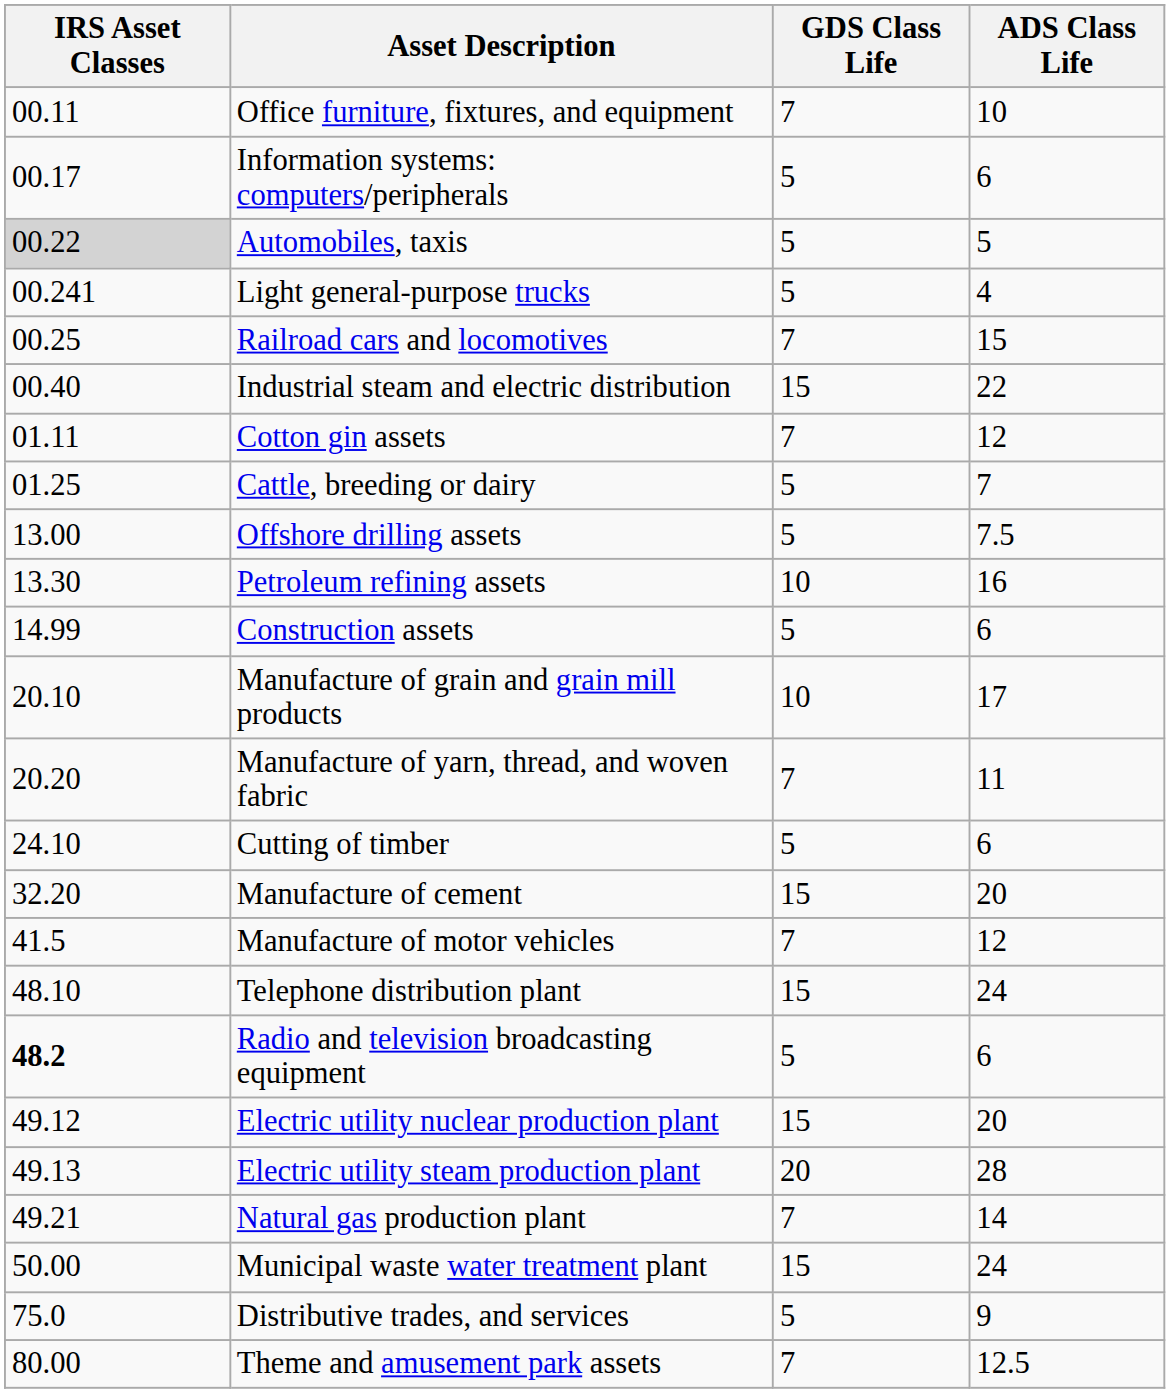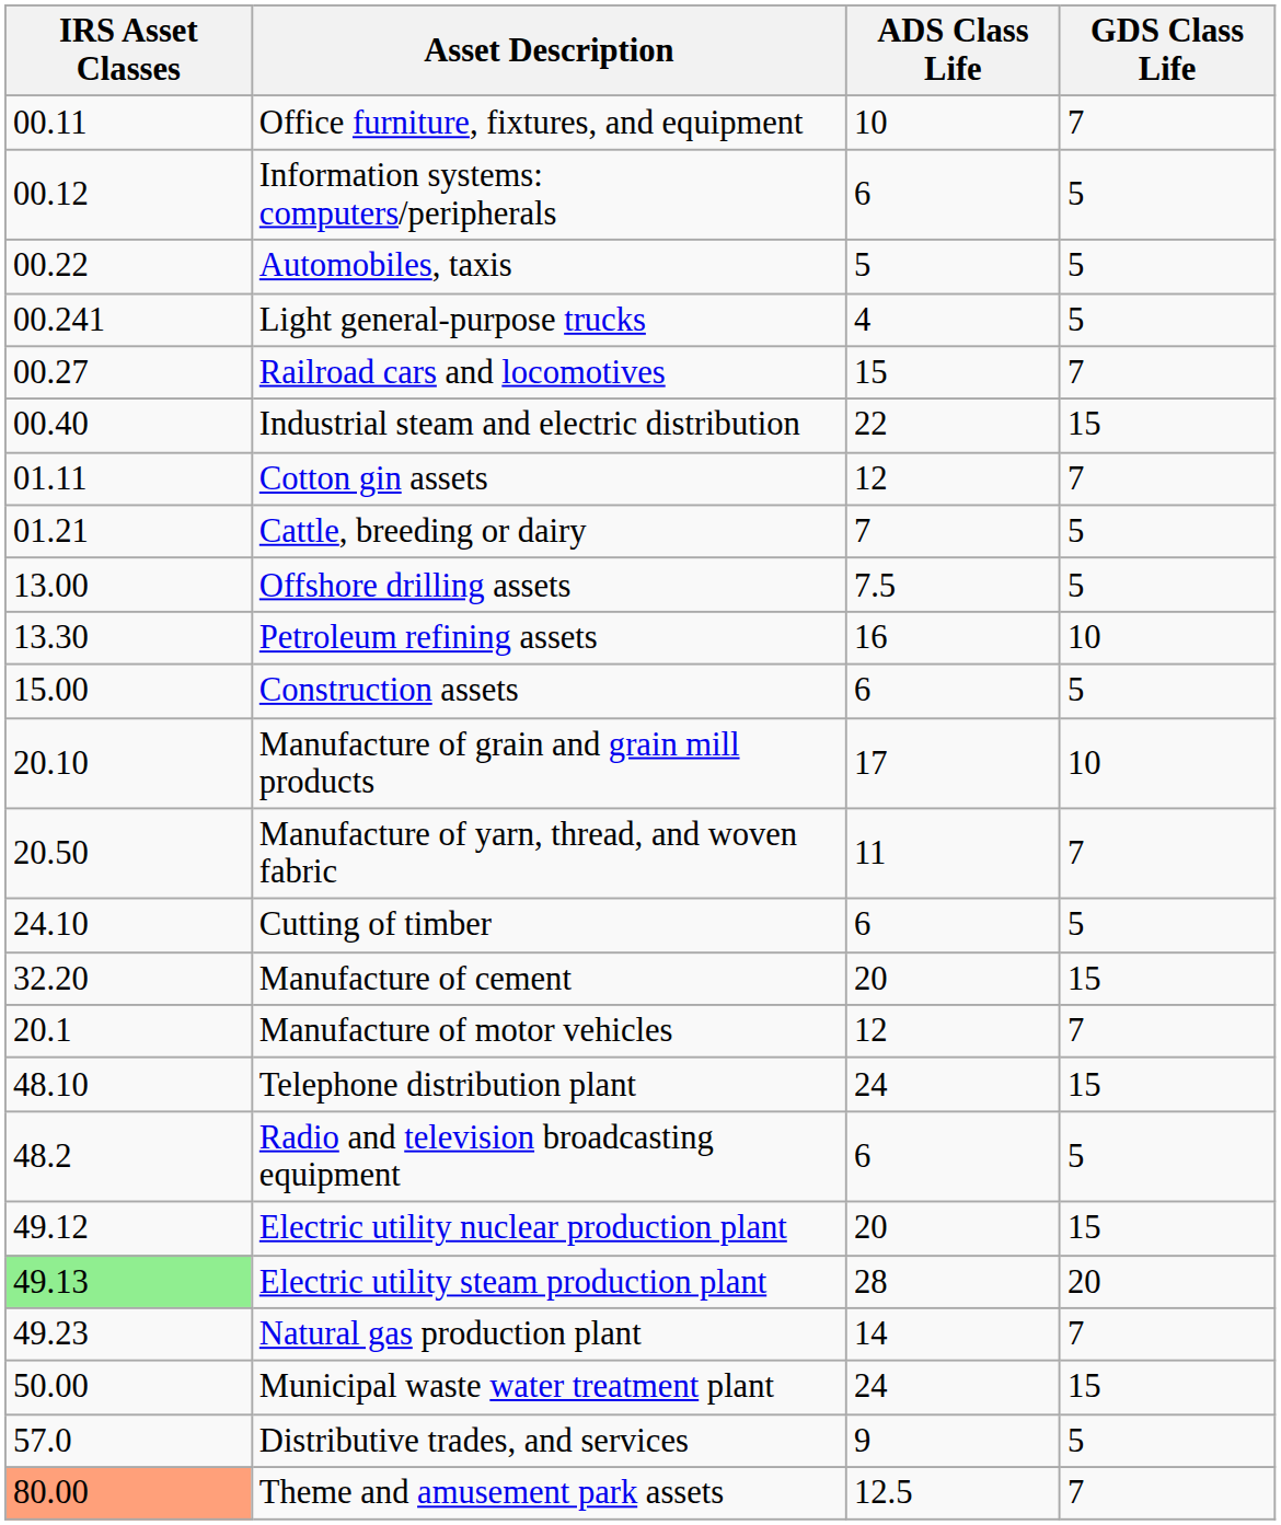columns swapped: ADS Class Life <-> GDS Class Life
Information systems: computers/peripherals | IRS Asset Classes: 00.17 -> 00.12
Automobiles, taxis | IRS Asset Classes: lightgrey background -> no background
Railroad cars and locomotives | IRS Asset Classes: 00.25 -> 00.27
Cattle, breeding or dairy | IRS Asset Classes: 01.25 -> 01.21
Construction assets | IRS Asset Classes: 14.99 -> 15.00
Manufacture of yarn, thread, and woven fabric | IRS Asset Classes: 20.20 -> 20.50
Manufacture of motor vehicles | IRS Asset Classes: 41.5 -> 20.1
Radio and television broadcasting equipment | IRS Asset Classes: bold -> normal
Electric utility steam production plant | IRS Asset Classes: no background -> lightgreen background
Natural gas production plant | IRS Asset Classes: 49.21 -> 49.23
Distributive trades, and services | IRS Asset Classes: 75.0 -> 57.0
Theme and amusement park assets | IRS Asset Classes: no background -> lightsalmon background
